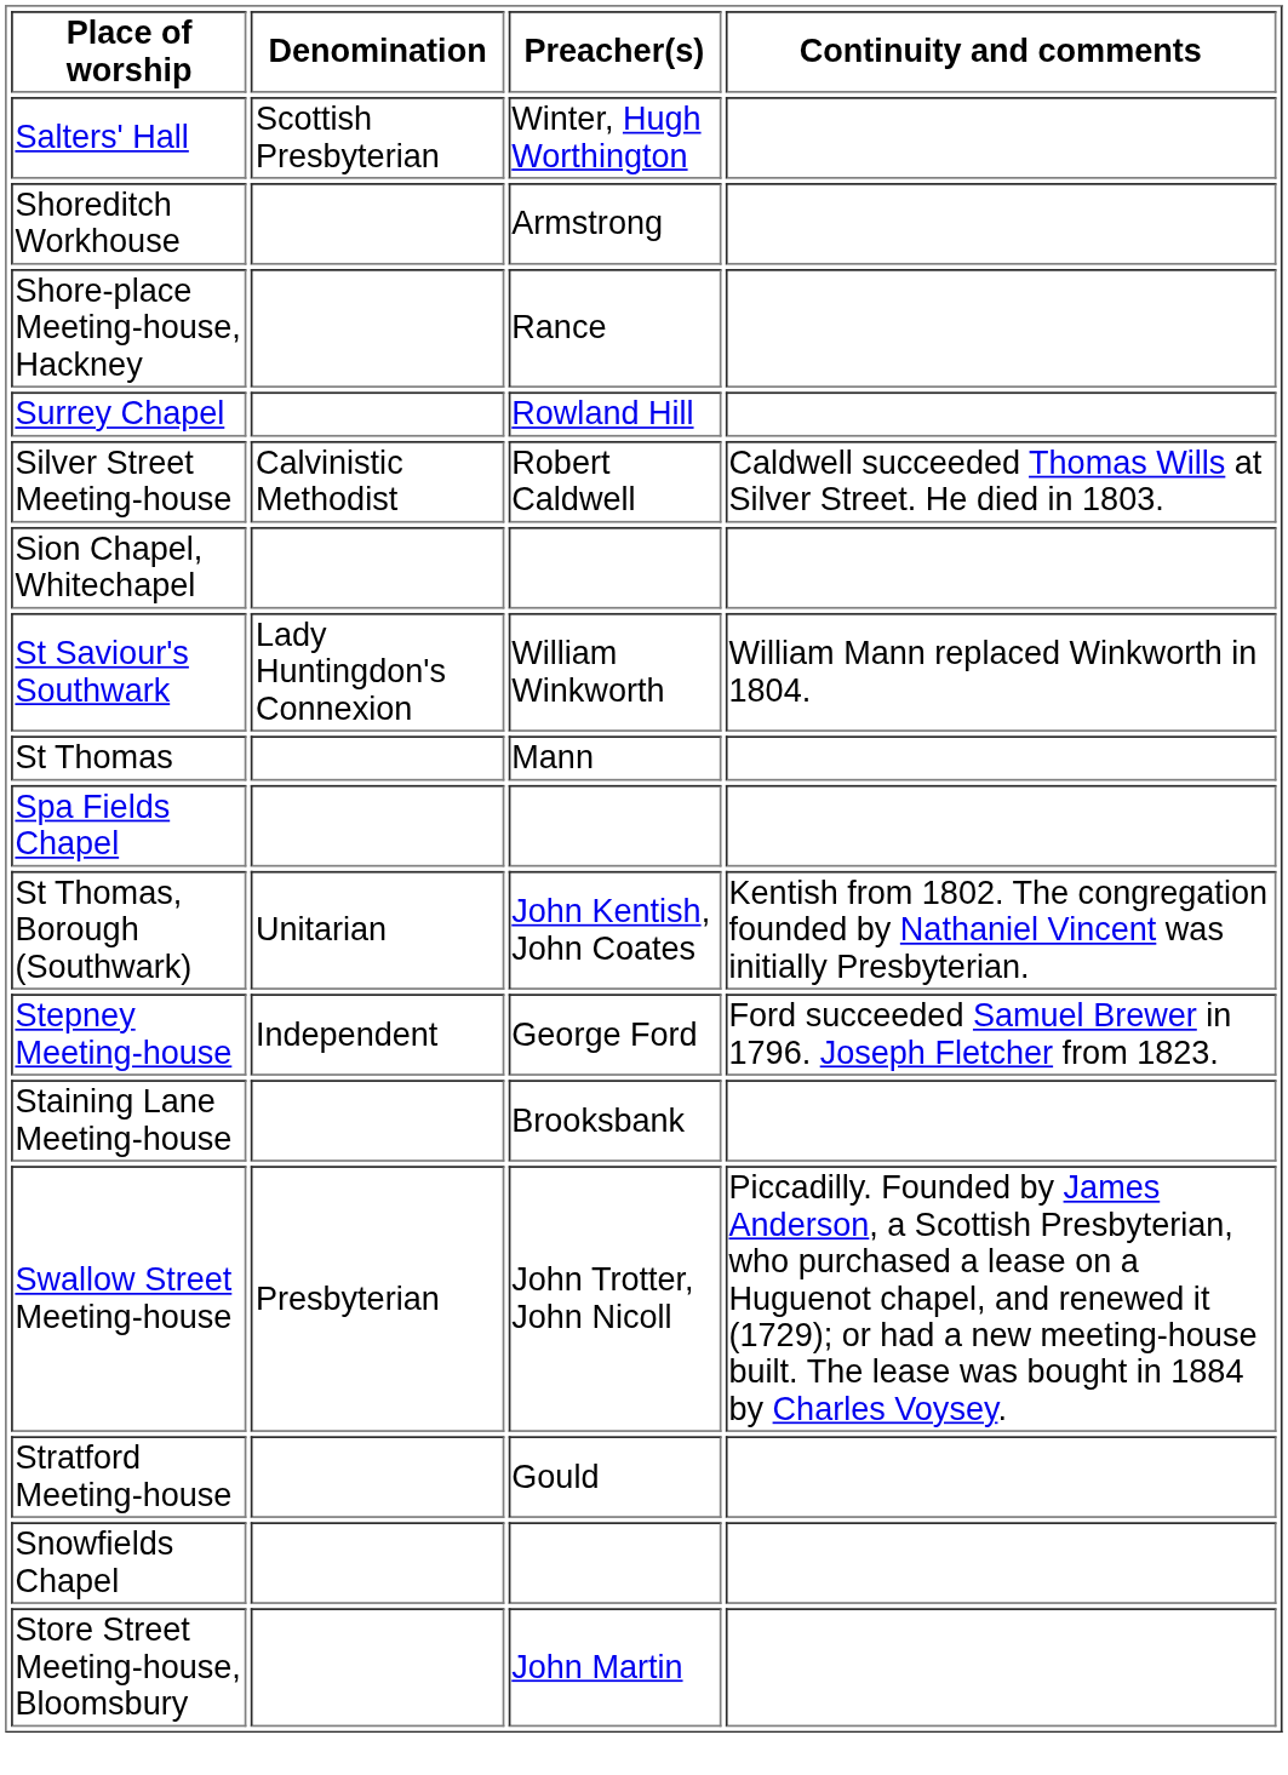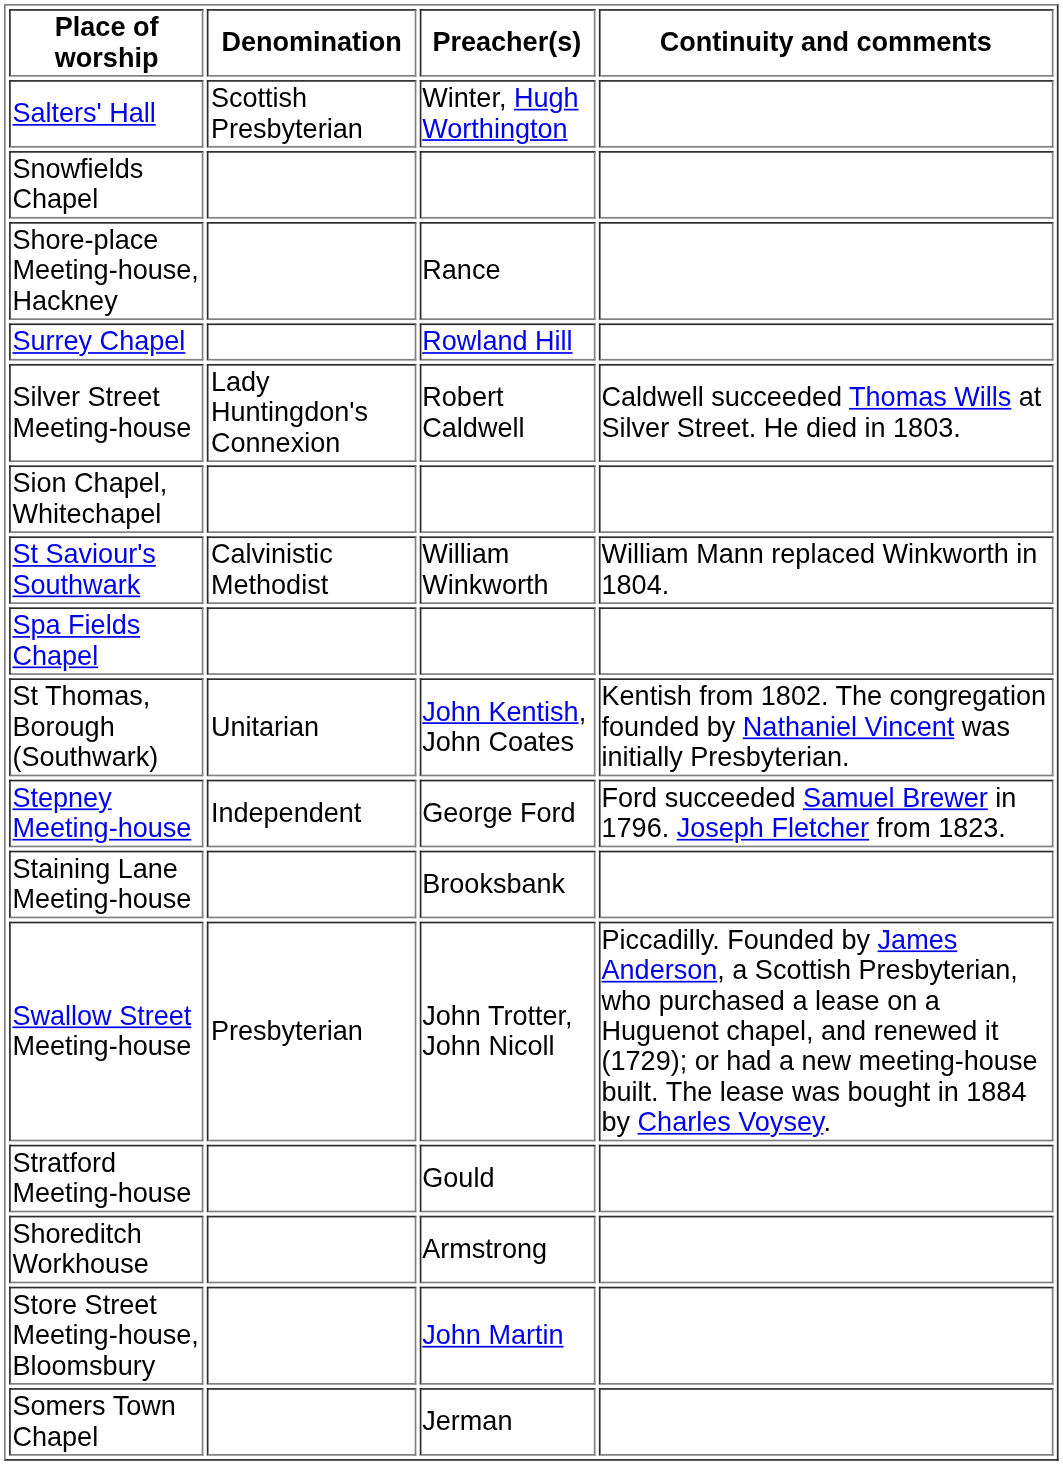rows swapped: Shoreditch Workhouse <-> Snowfields Chapel
Silver Street Meeting-house | Denomination: Calvinistic Methodist -> Lady Huntingdon's Connexion
St Saviour's Southwark | Denomination: Lady Huntingdon's Connexion -> Calvinistic Methodist
- row: St Thomas | Mann
+ row: Somers Town Chapel | Jerman
